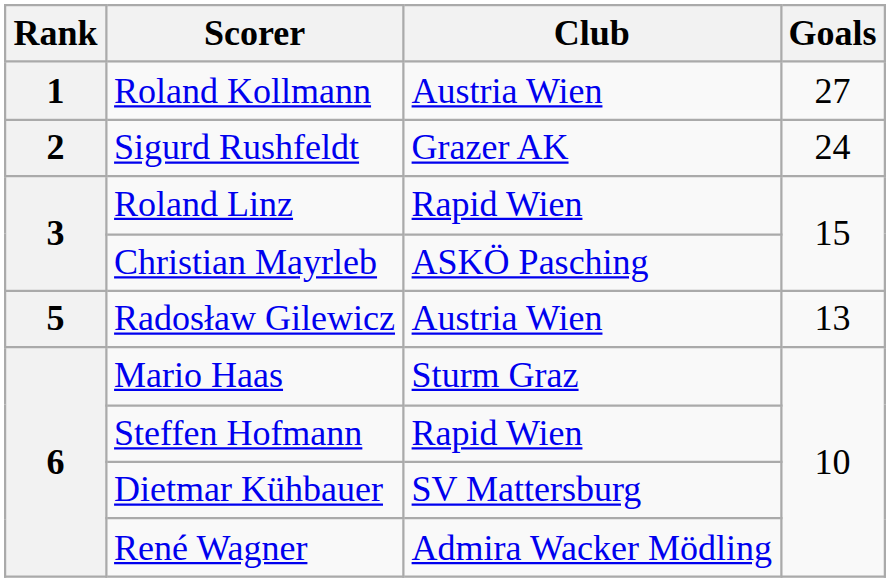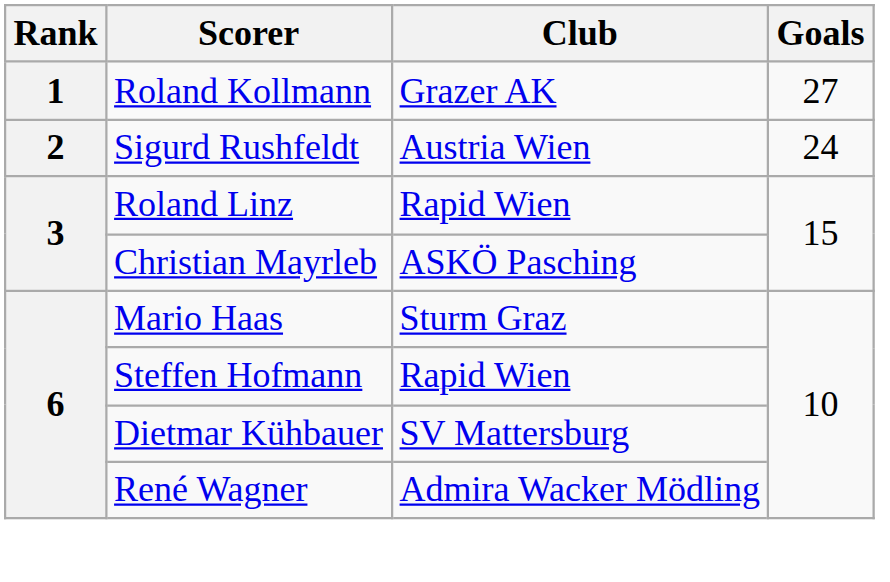Roland Kollmann | Club: Austria Wien -> Grazer AK
Sigurd Rushfeldt | Club: Grazer AK -> Austria Wien
- row: 5 | Radosław Gilewicz | Austria Wien | 13
